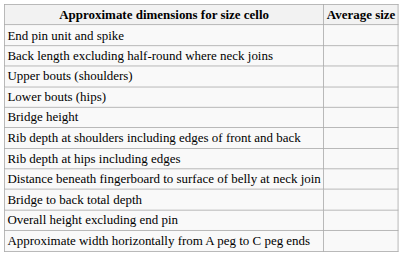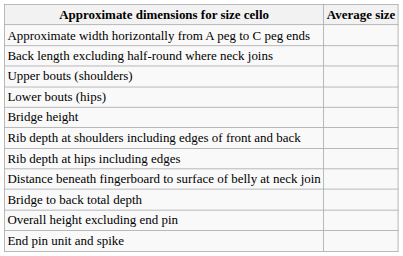rows swapped: Approximate width horizontally from A peg to C peg ends <-> End pin unit and spike
